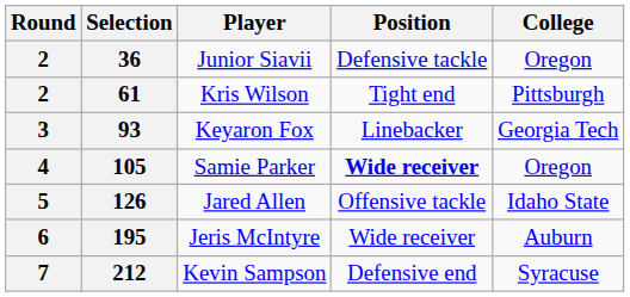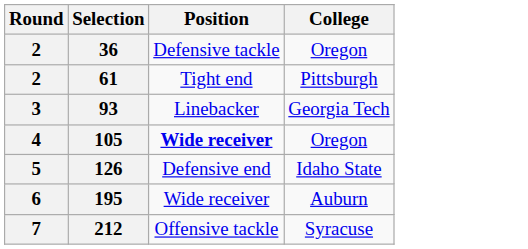- column: Player | Junior Siavii | Kris Wilson | Keyaron Fox | Samie Parker | Jared Allen | Jeris McIntyre | Kevin Sampson
126 | Position: Offensive tackle -> Defensive end
212 | Position: Defensive end -> Offensive tackle
